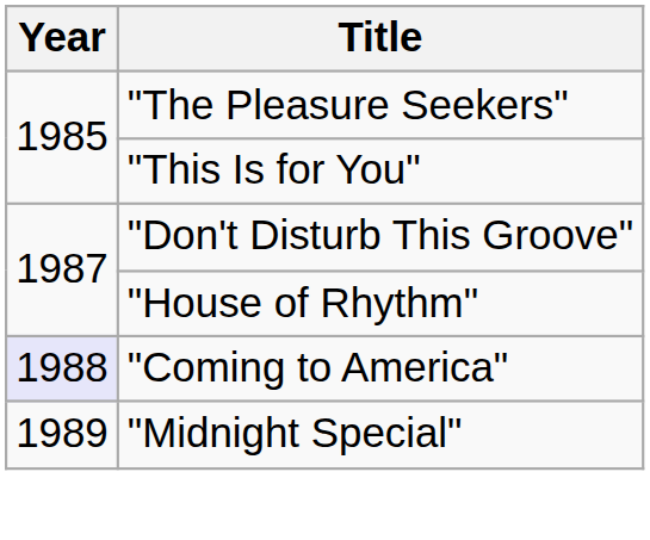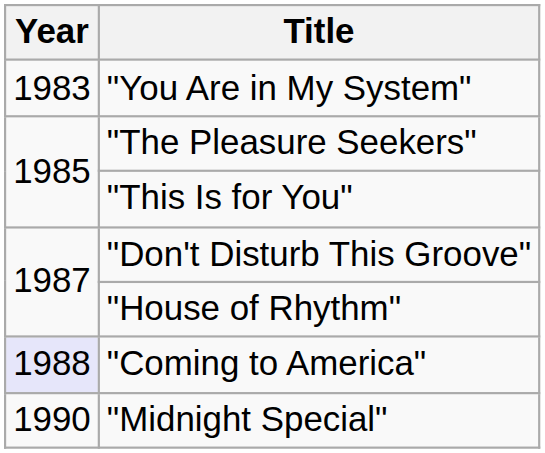+ row: 1983 | "You Are in My System"
"Midnight Special" | Year: 1989 -> 1990
